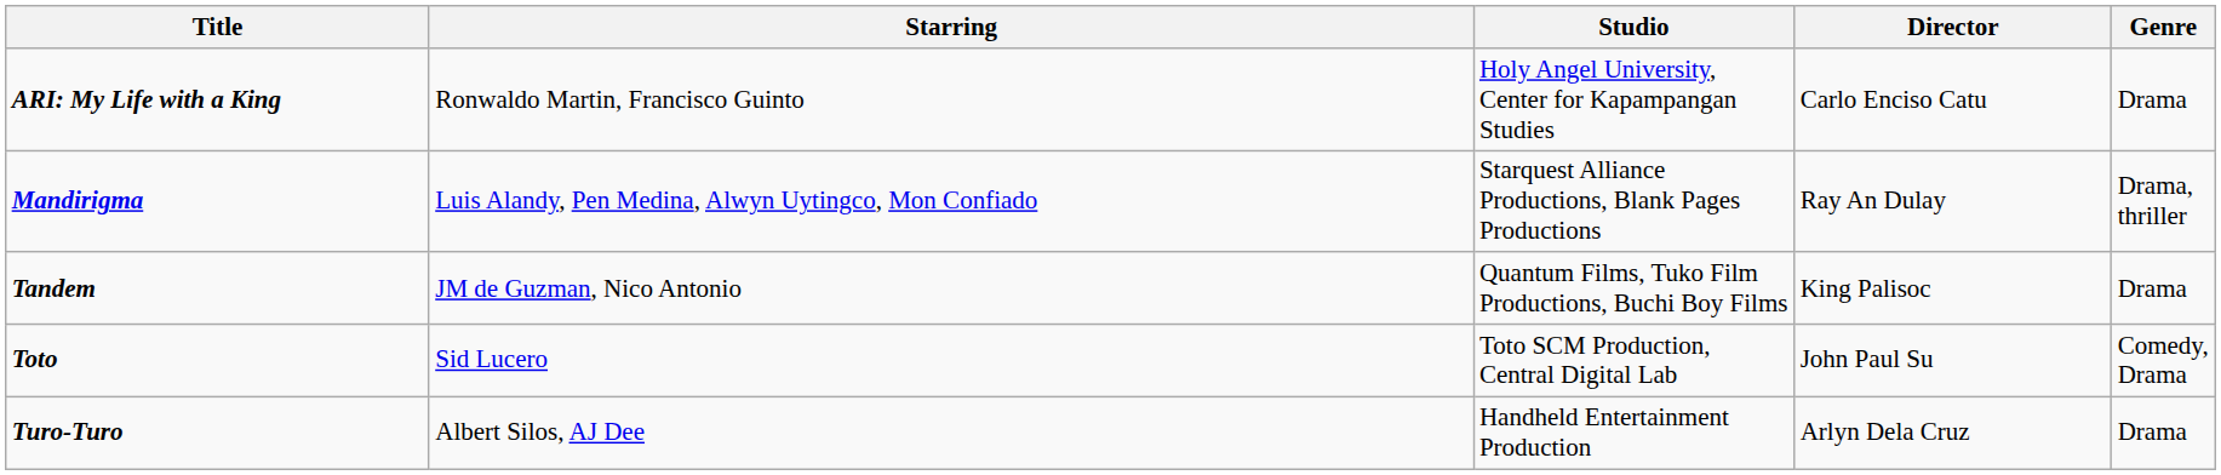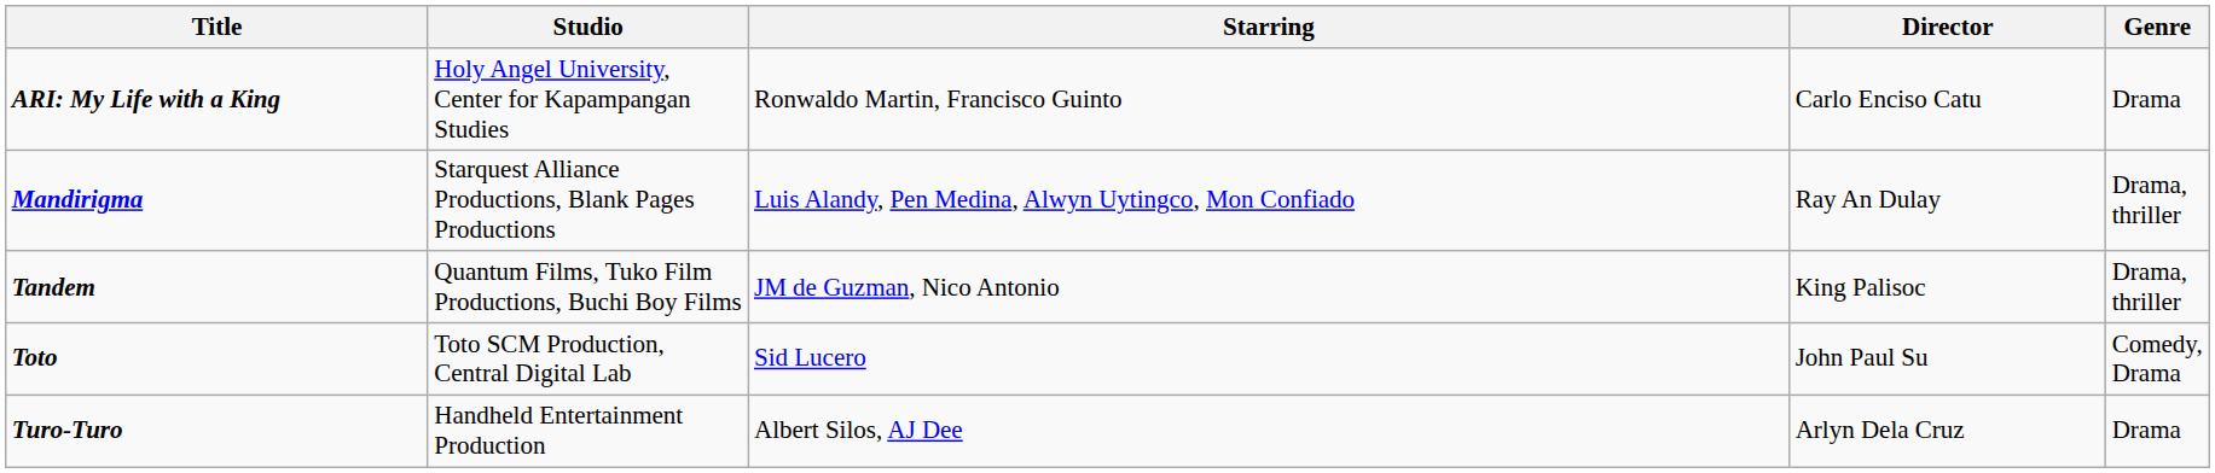columns swapped: Starring <-> Studio
Tandem | Genre: Drama -> Drama, thriller
